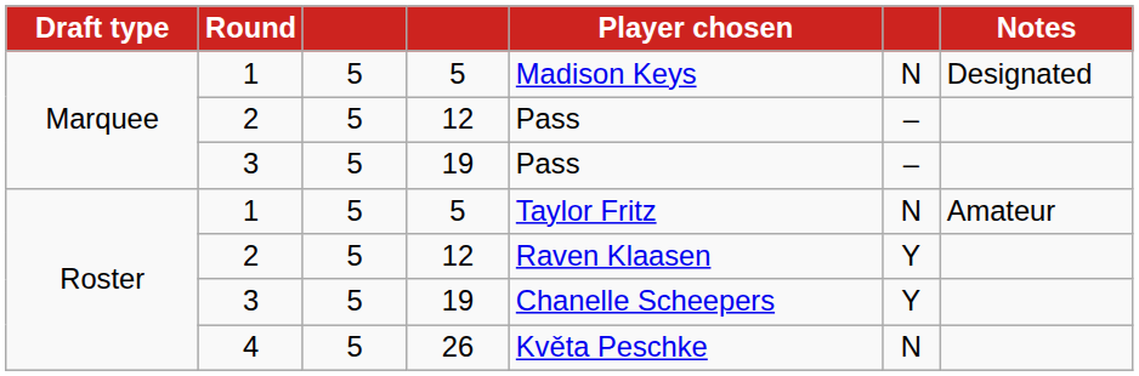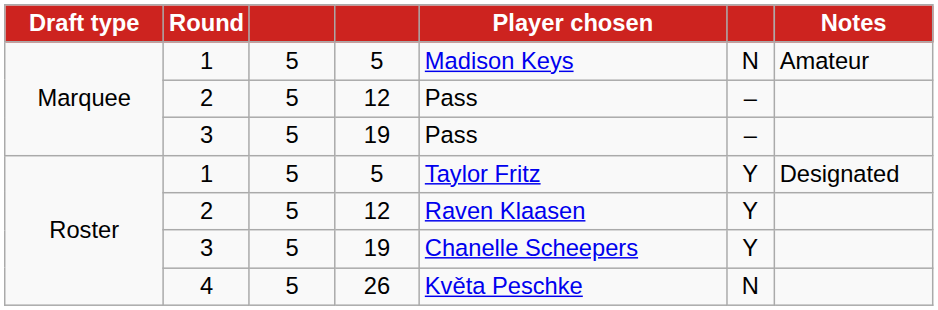Marquee / 1 | Notes: Designated -> Amateur
Roster / 1 | column 6: N -> Y
Roster / 1 | Notes: Amateur -> Designated
